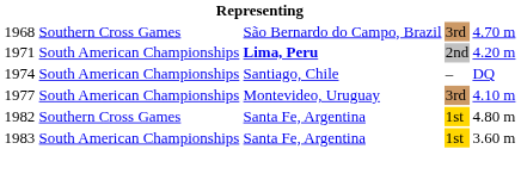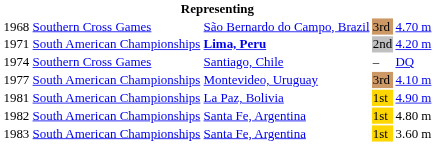1974 | column 2: South American Championships -> Southern Cross Games
+ row: 1981 | South American Championships | La Paz, Bolivia | 1st | 4.90 m
1982 | column 2: Southern Cross Games -> South American Championships
